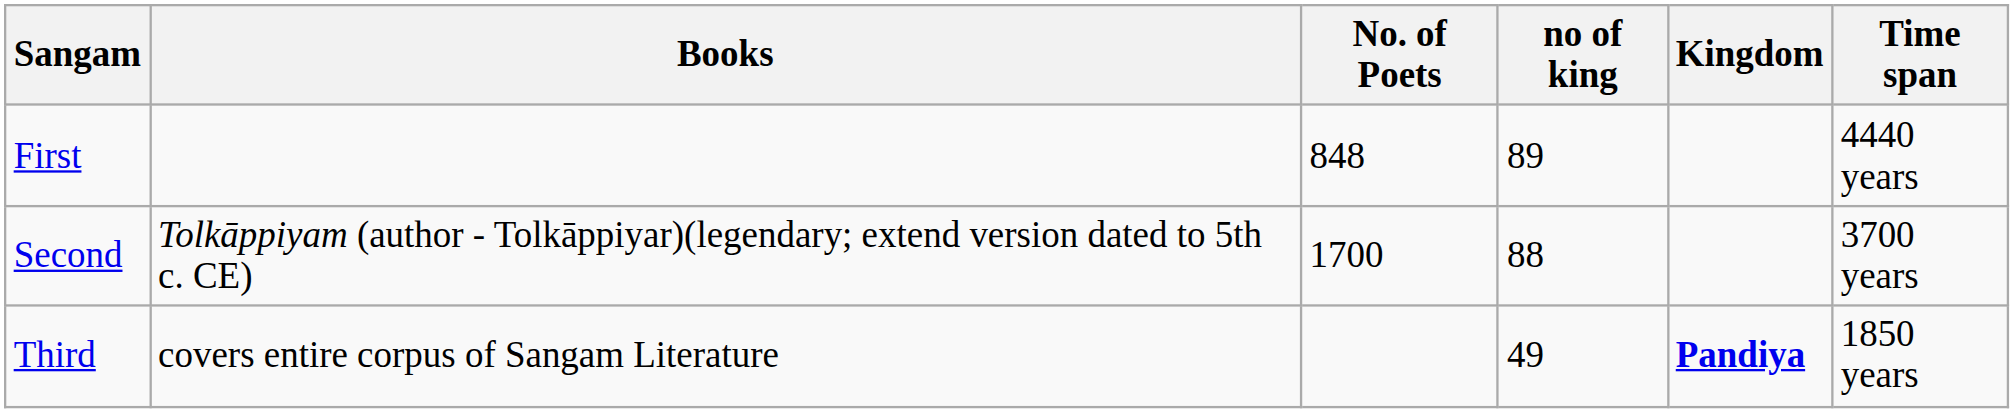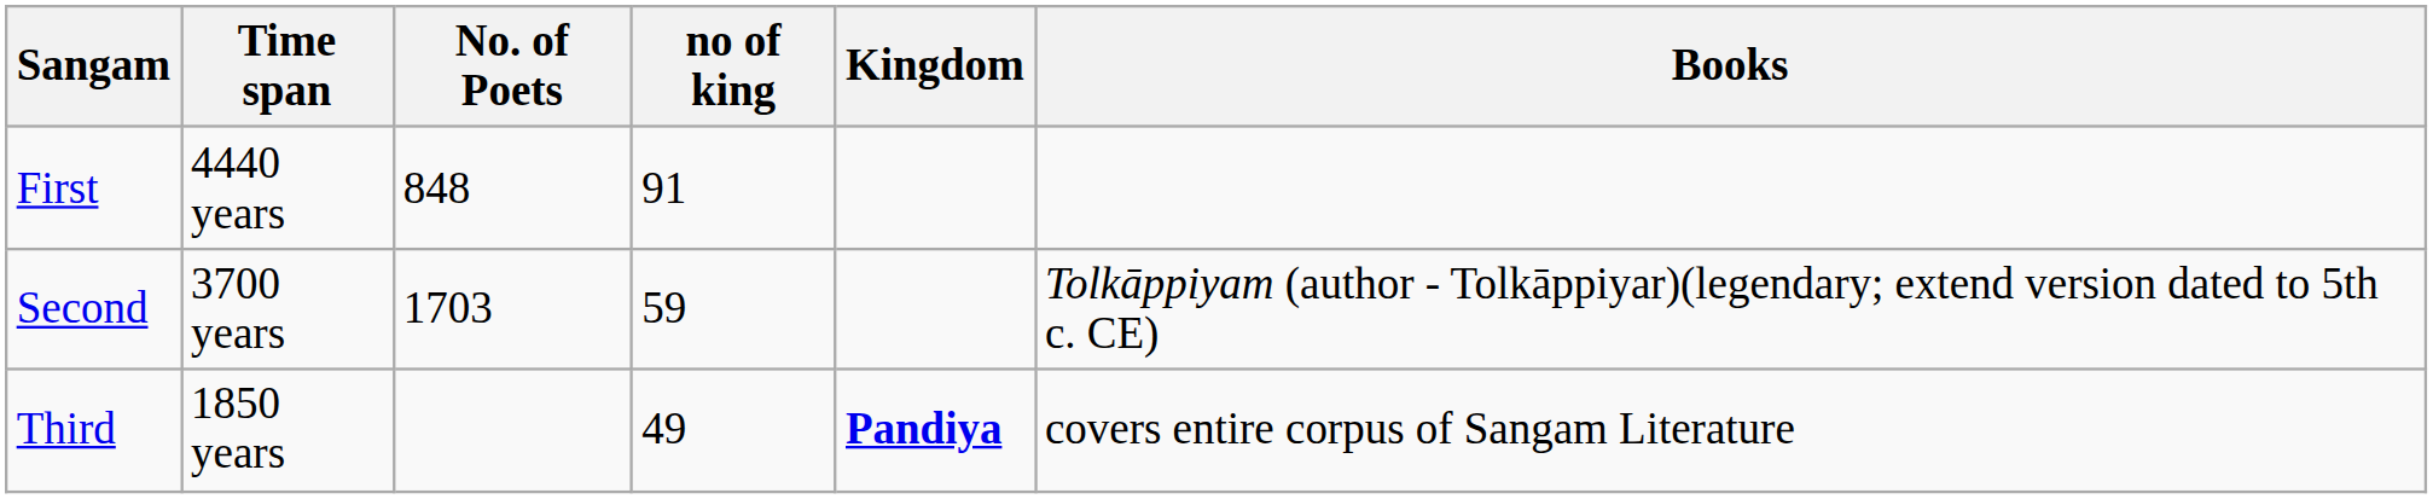columns swapped: Time span <-> Books
First | no of king: 89 -> 91
Second | No. of Poets: 1700 -> 1703
Second | no of king: 88 -> 59
